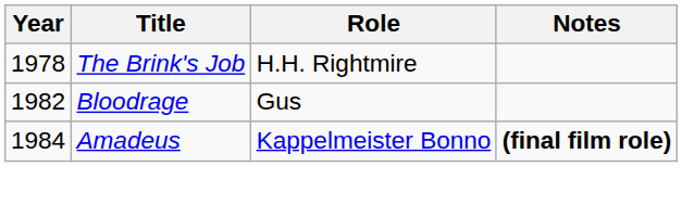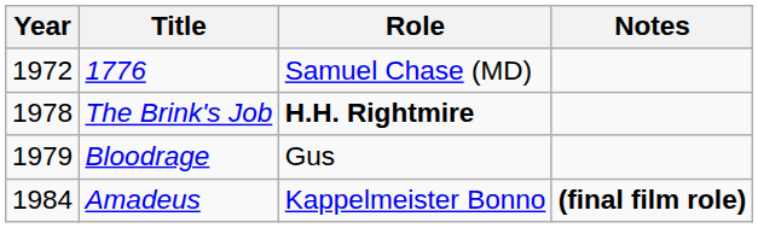+ row: 1972 | 1776 | Samuel Chase (MD)
The Brink's Job | Role: normal -> bold
Bloodrage | Year: 1982 -> 1979
